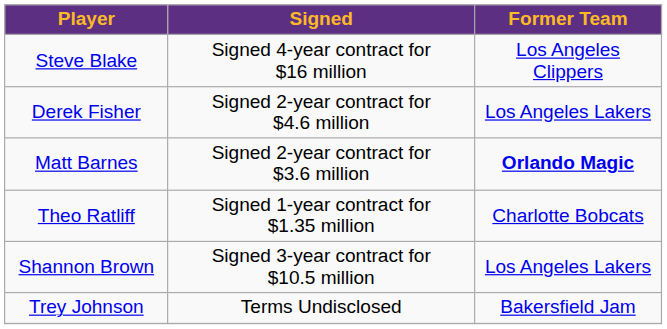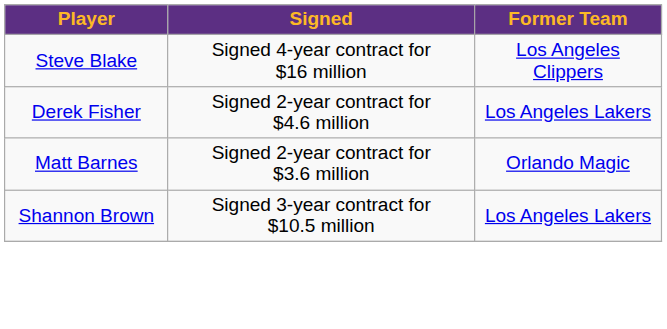Matt Barnes | Former Team: bold -> normal
- row: Theo Ratliff | Signed 1-year contract for $1.35 million | Charlotte Bobcats
- row: Trey Johnson | Terms Undisclosed | Bakersfield Jam
